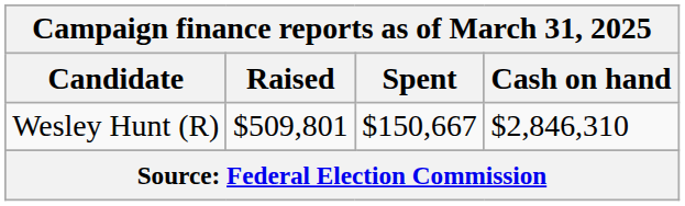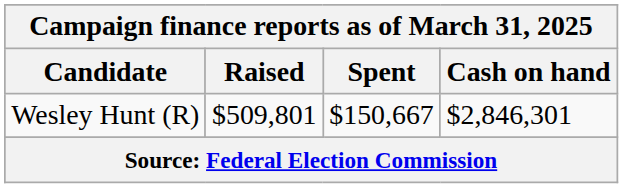Wesley Hunt (R) | Cash on hand: $2,846,310 -> $2,846,301
